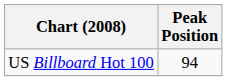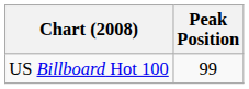US Billboard Hot 100 | Peak Position: 94 -> 99
